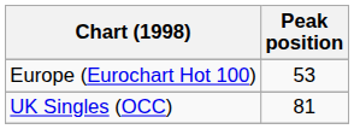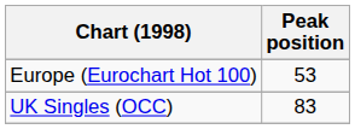UK Singles (OCC) | Peak position: 81 -> 83
